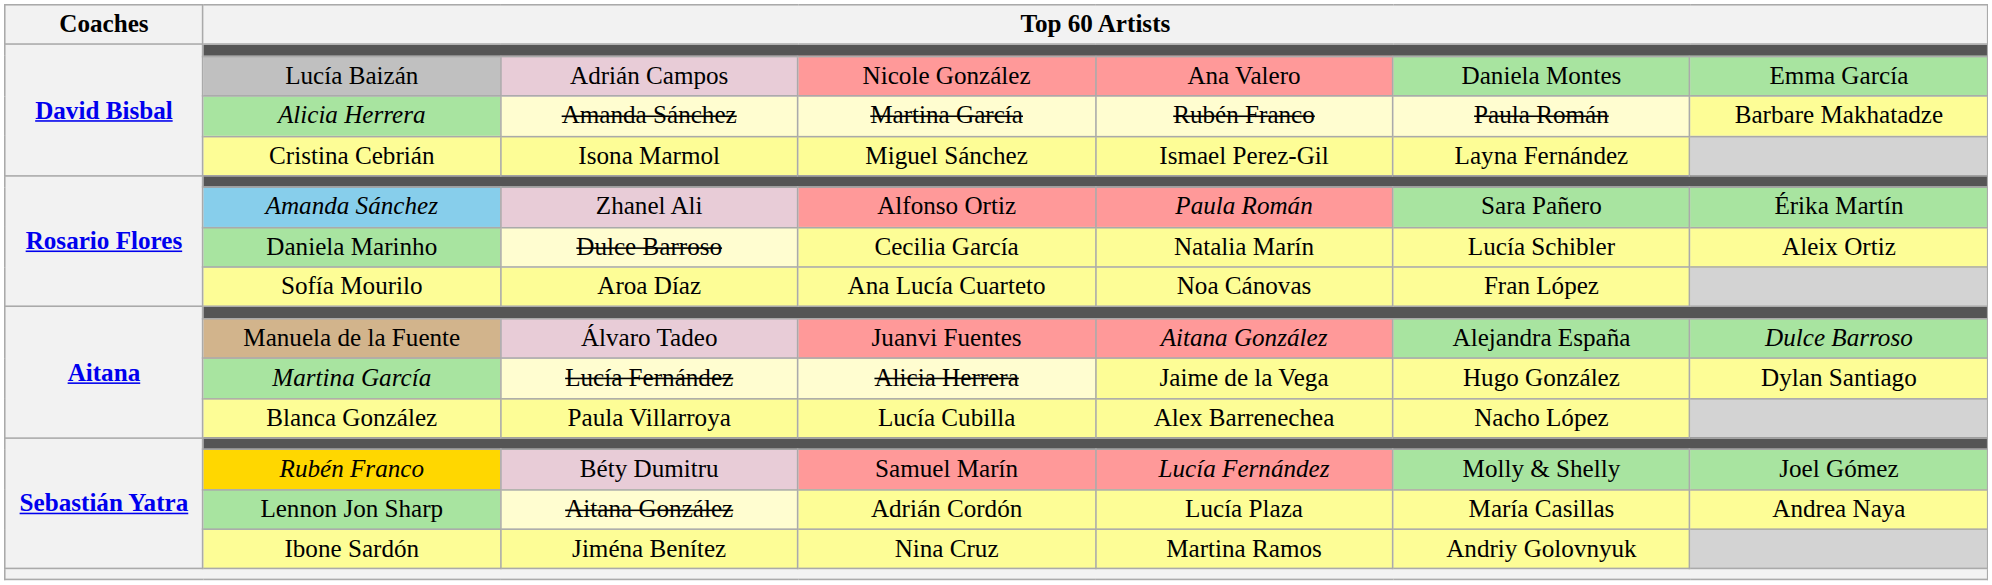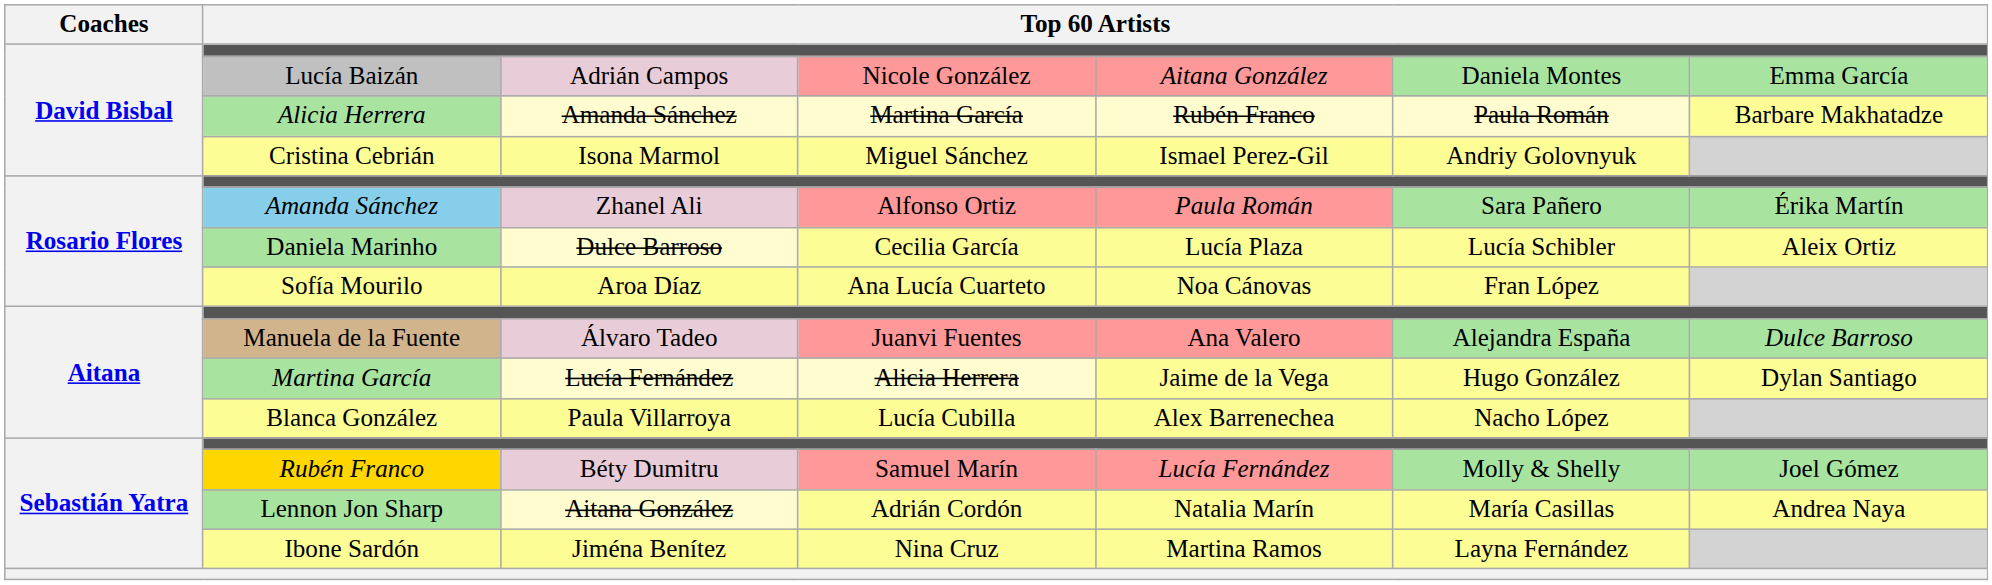Lucía Baizán | column 5: Ana Valero -> Aitana González
Cristina Cebrián | column 6: Layna Fernández -> Andriy Golovnyuk
Daniela Marinho | column 5: Natalia Marín -> Lucía Plaza
Manuela de la Fuente | column 5: Aitana González -> Ana Valero
Lennon Jon Sharp | column 5: Lucía Plaza -> Natalia Marín
Ibone Sardón | column 6: Andriy Golovnyuk -> Layna Fernández
